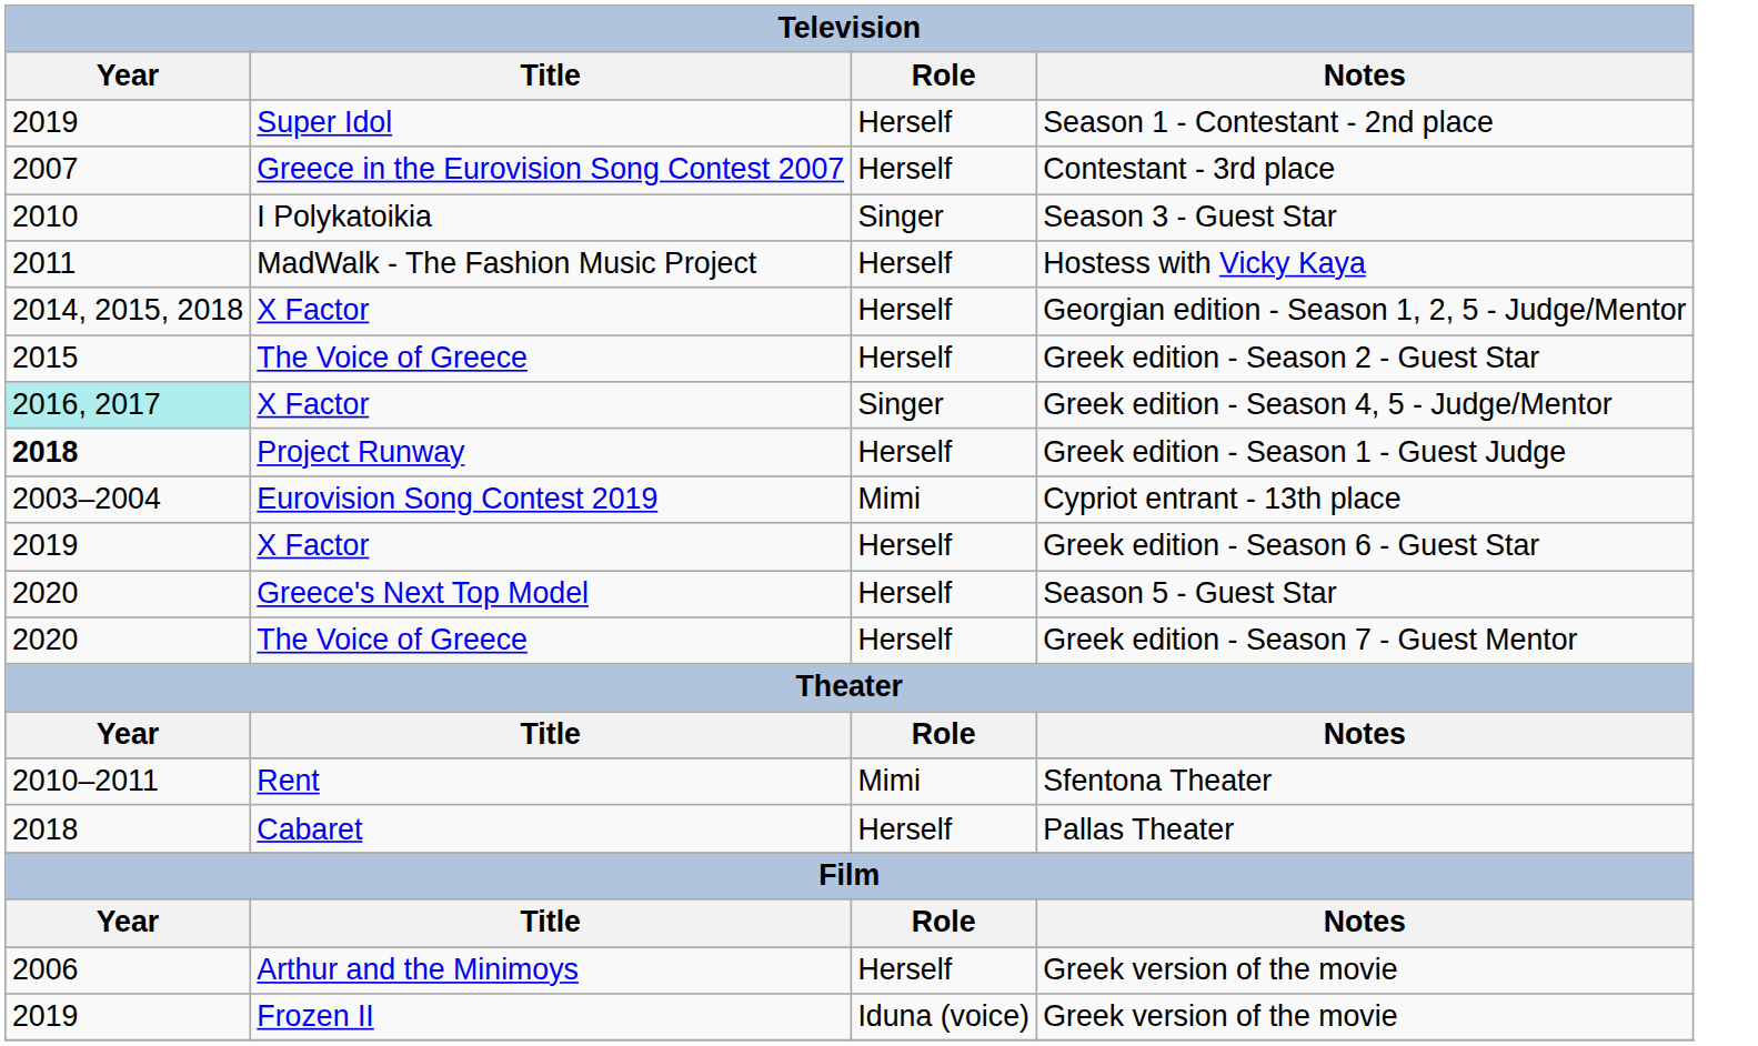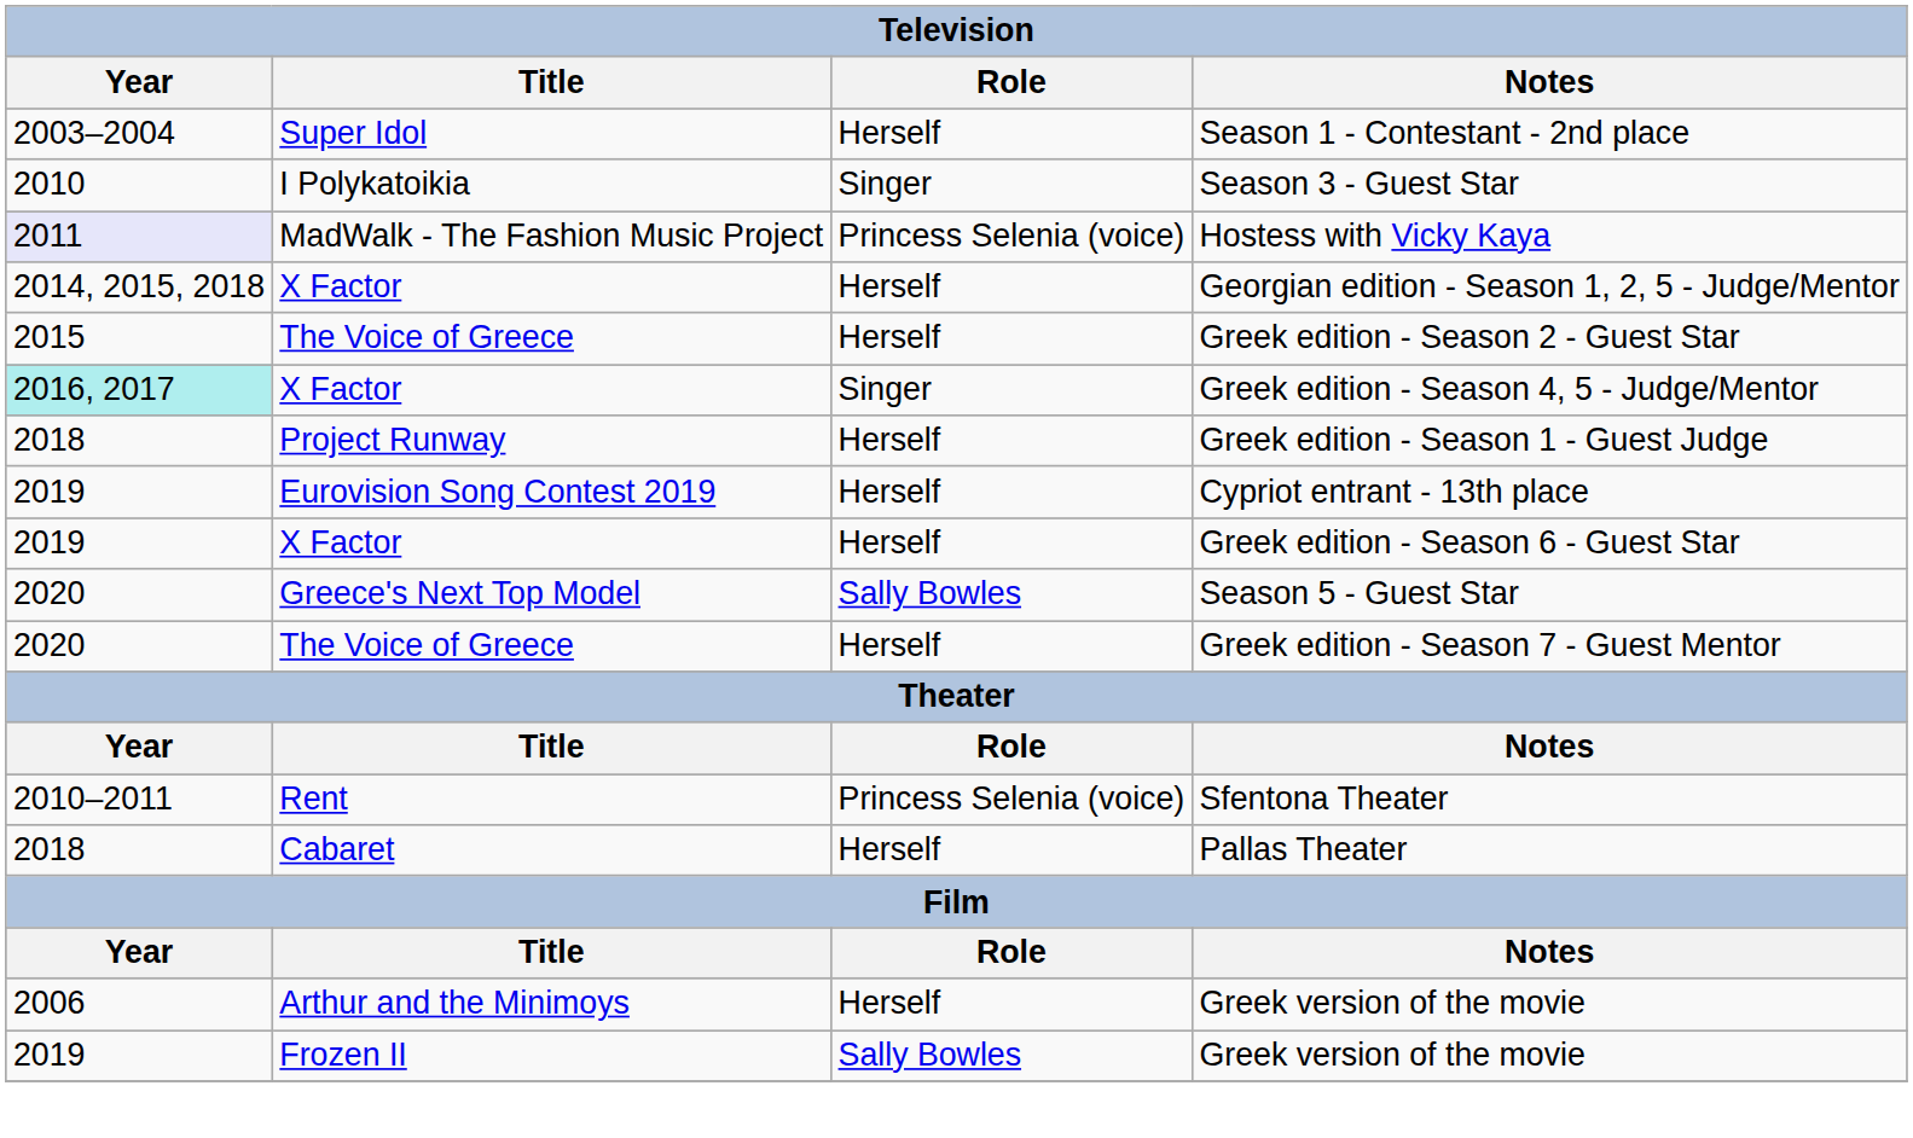Season 1 - Contestant - 2nd place | Year: 2019 -> 2003–2004
- row: 2007 | Greece in the Eurovision Song Contest 2007 | Herself | Contestant - 3rd place
Hostess with Vicky Kaya | Year: no background -> lavender background
Hostess with Vicky Kaya | Role: Herself -> Princess Selenia (voice)
Greek edition - Season 1 - Guest Judge | Year: bold -> normal
Cypriot entrant - 13th place | Year: 2003–2004 -> 2019
Cypriot entrant - 13th place | Role: Mimi -> Herself
Season 5 - Guest Star | Role: Herself -> Sally Bowles
Sfentona Theater | Role: Mimi -> Princess Selenia (voice)
Frozen II / Greek version of the movie | Role: Iduna (voice) -> Sally Bowles
